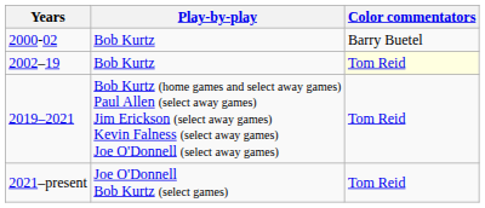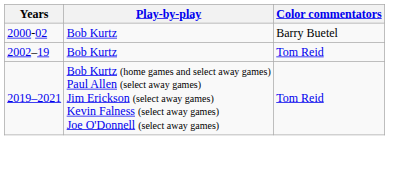2002–19 | Color commentators: lightyellow background -> no background
- row: 2021–present | Joe O'Donnell Bob Kurtz (select games) | Tom Reid
